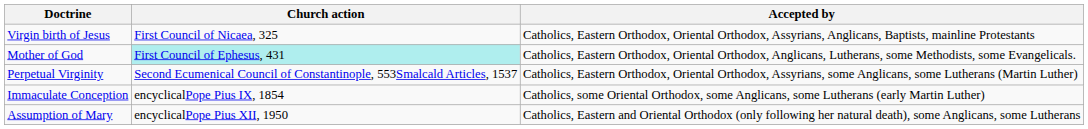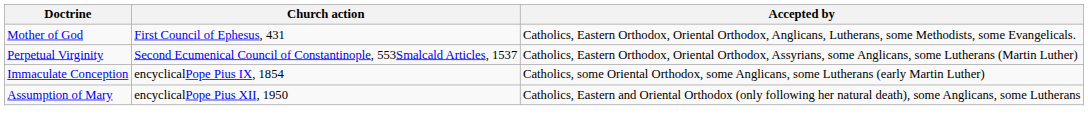- row: Virgin birth of Jesus | First Council of Nicaea, 325 | Catholics, Eastern Orthodox, Oriental Orthodox, Assyrians, Anglicans, Baptists, mainline Protestants
Mother of God | Church action: paleturquoise background -> no background
